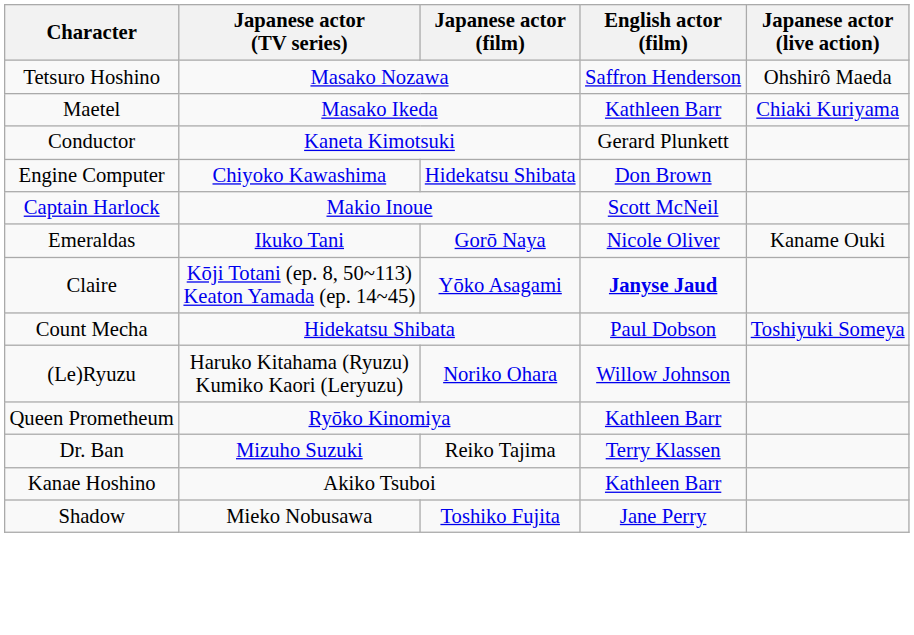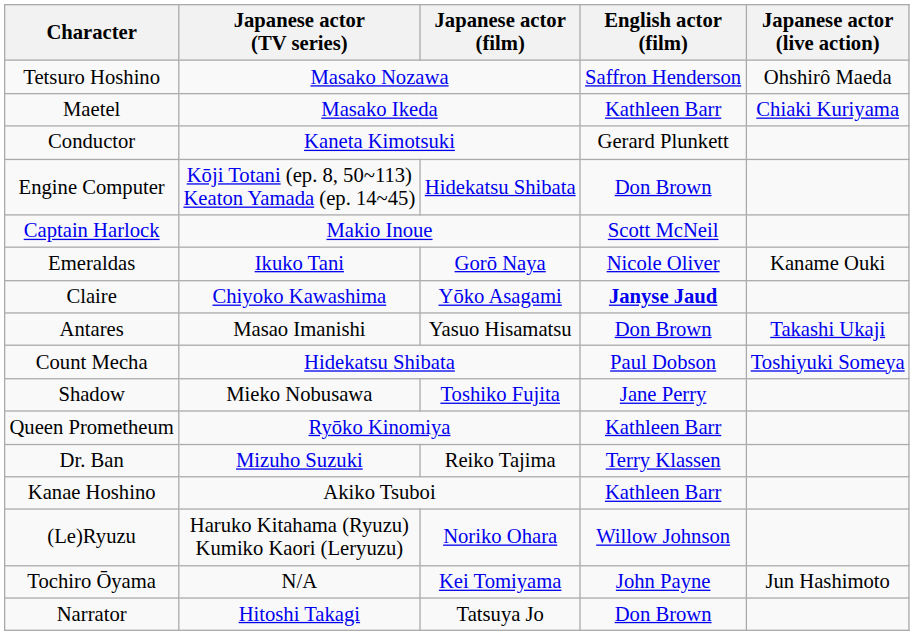Engine Computer | Japanese actor (TV series): Chiyoko Kawashima -> Kōji Totani (ep. 8, 50~113) Keaton Yamada (ep. 14~45)
Claire | Japanese actor (TV series): Kōji Totani (ep. 8, 50~113) Keaton Yamada (ep. 14~45) -> Chiyoko Kawashima
+ row: Antares | Masao Imanishi | Yasuo Hisamatsu | Don Brown | Takashi Ukaji
rows swapped: (Le)Ryuzu <-> Shadow
+ row: Tochiro Ōyama | N/A | Kei Tomiyama | John Payne | Jun Hashimoto
+ row: Narrator | Hitoshi Takagi | Tatsuya Jo | Don Brown
